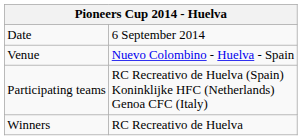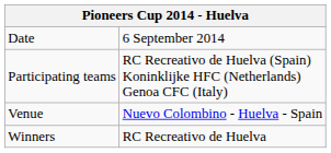rows swapped: Venue <-> Participating teams
